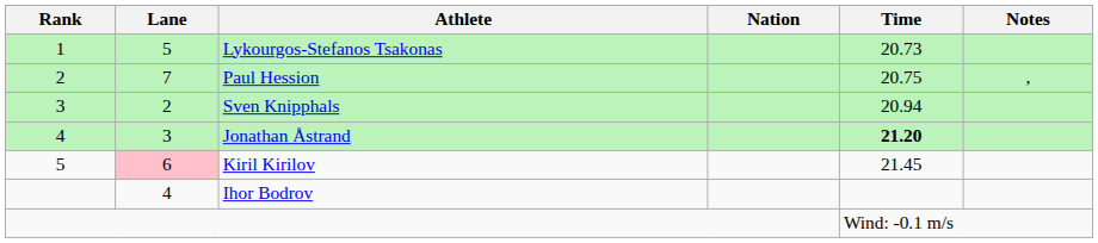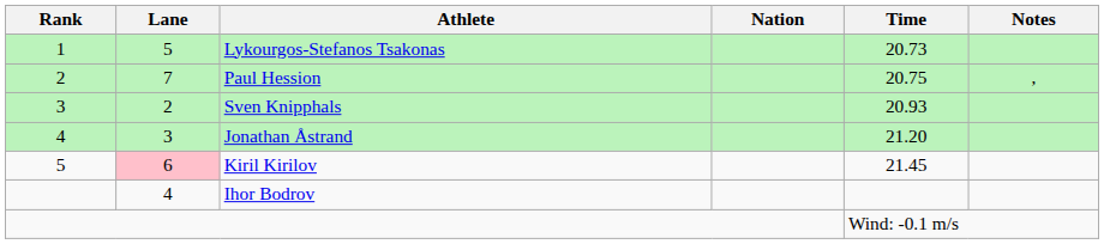Sven Knipphals | Time: 20.94 -> 20.93
Jonathan Åstrand | Time: bold -> normal
